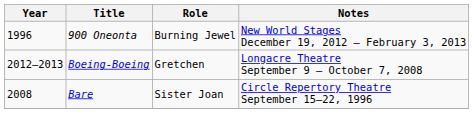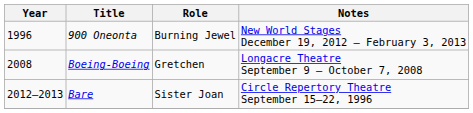Boeing-Boeing | Year: 2012–2013 -> 2008
Bare | Year: 2008 -> 2012–2013
